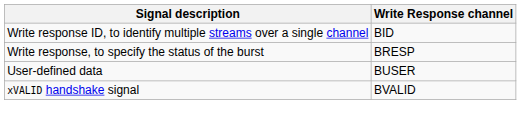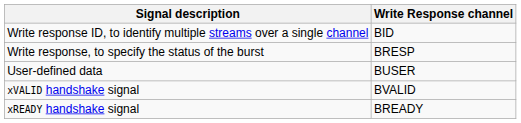+ row: xREADY handshake signal | BREADY
